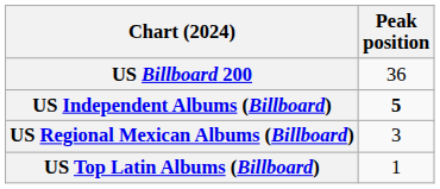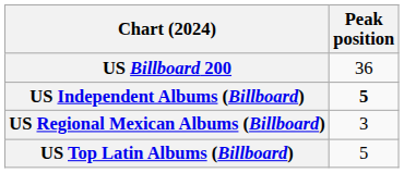US Top Latin Albums (Billboard) | Peak position: 1 -> 5
